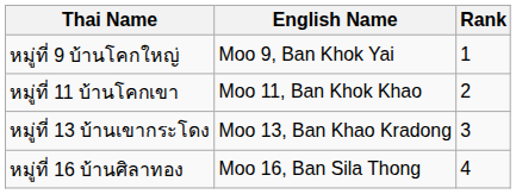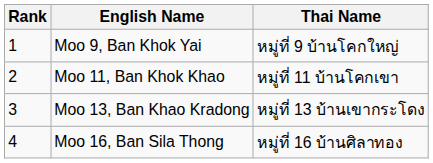columns swapped: Rank <-> Thai Name
